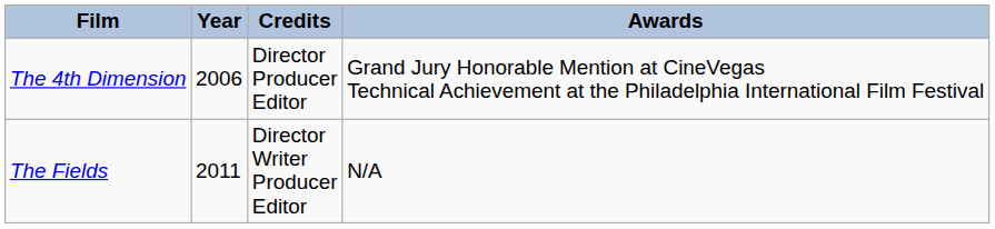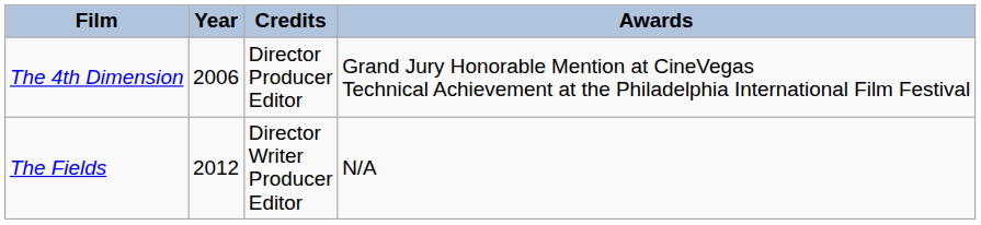The Fields | Year: 2011 -> 2012
